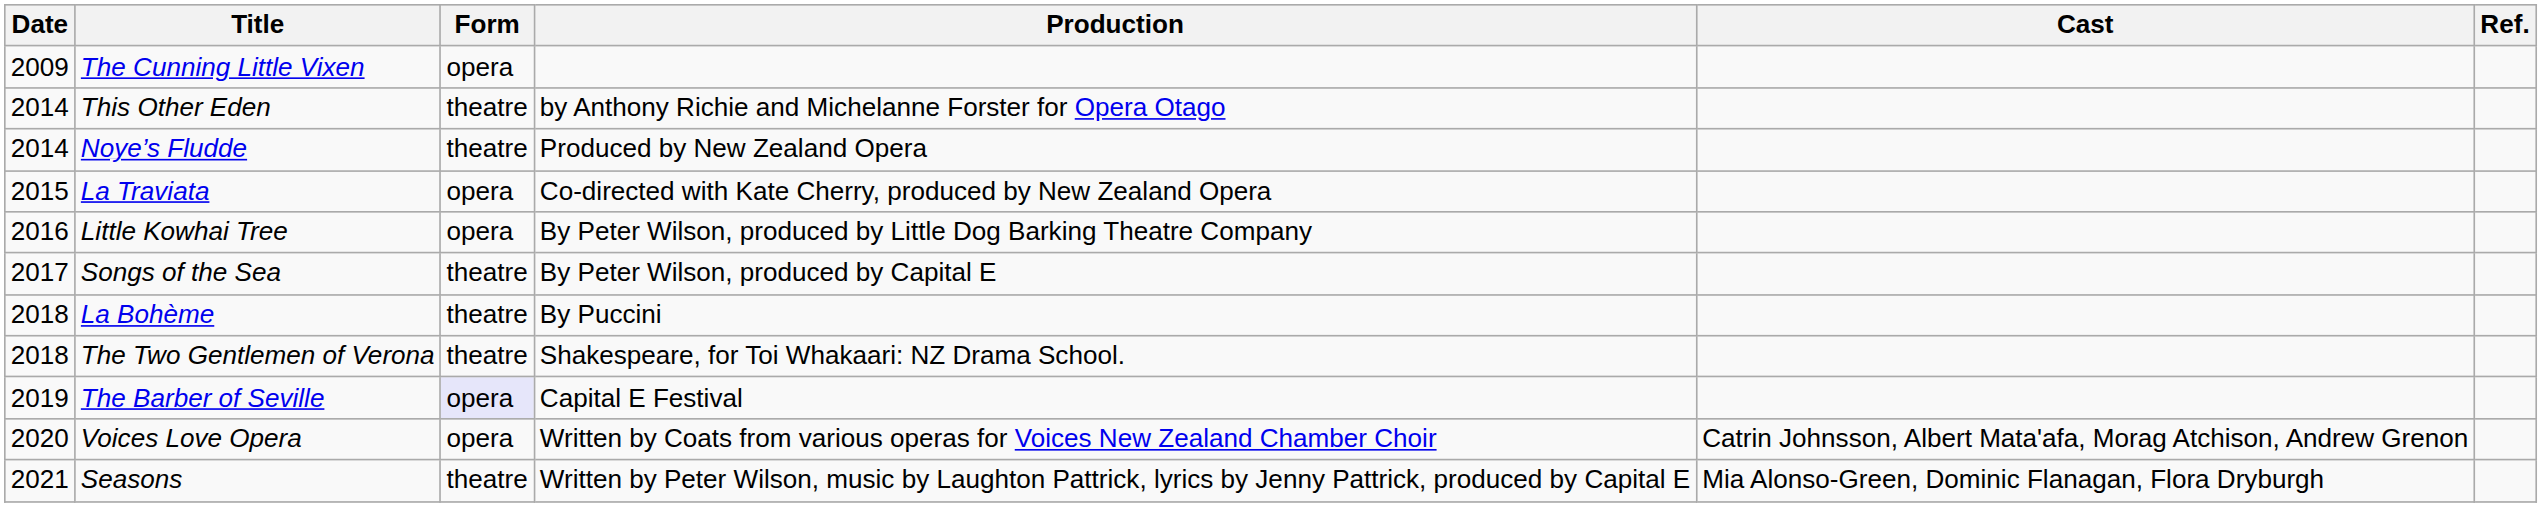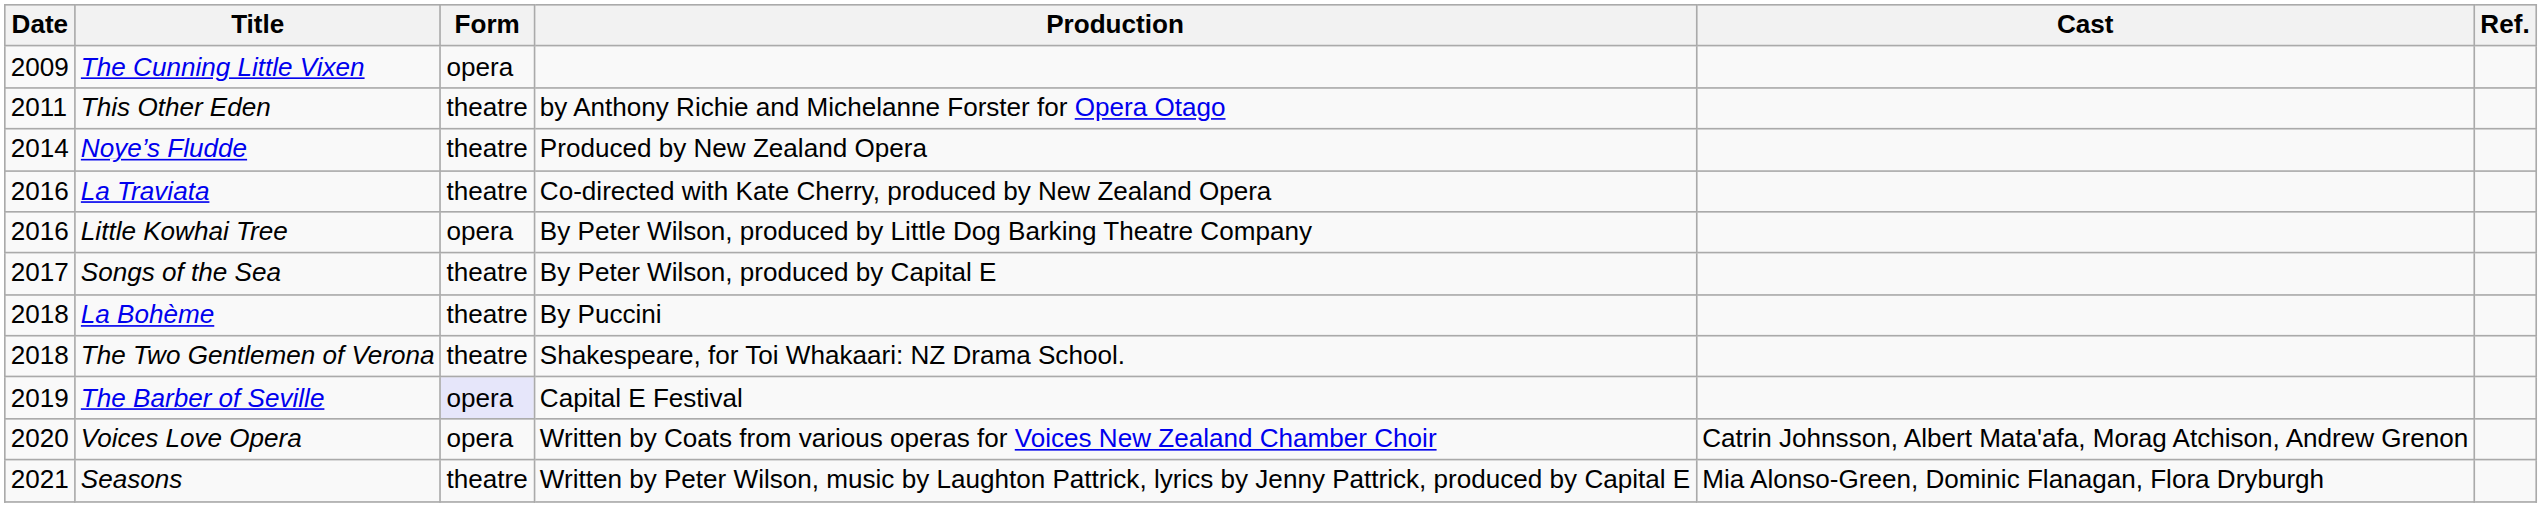This Other Eden | Date: 2014 -> 2011
La Traviata | Date: 2015 -> 2016
La Traviata | Form: opera -> theatre
